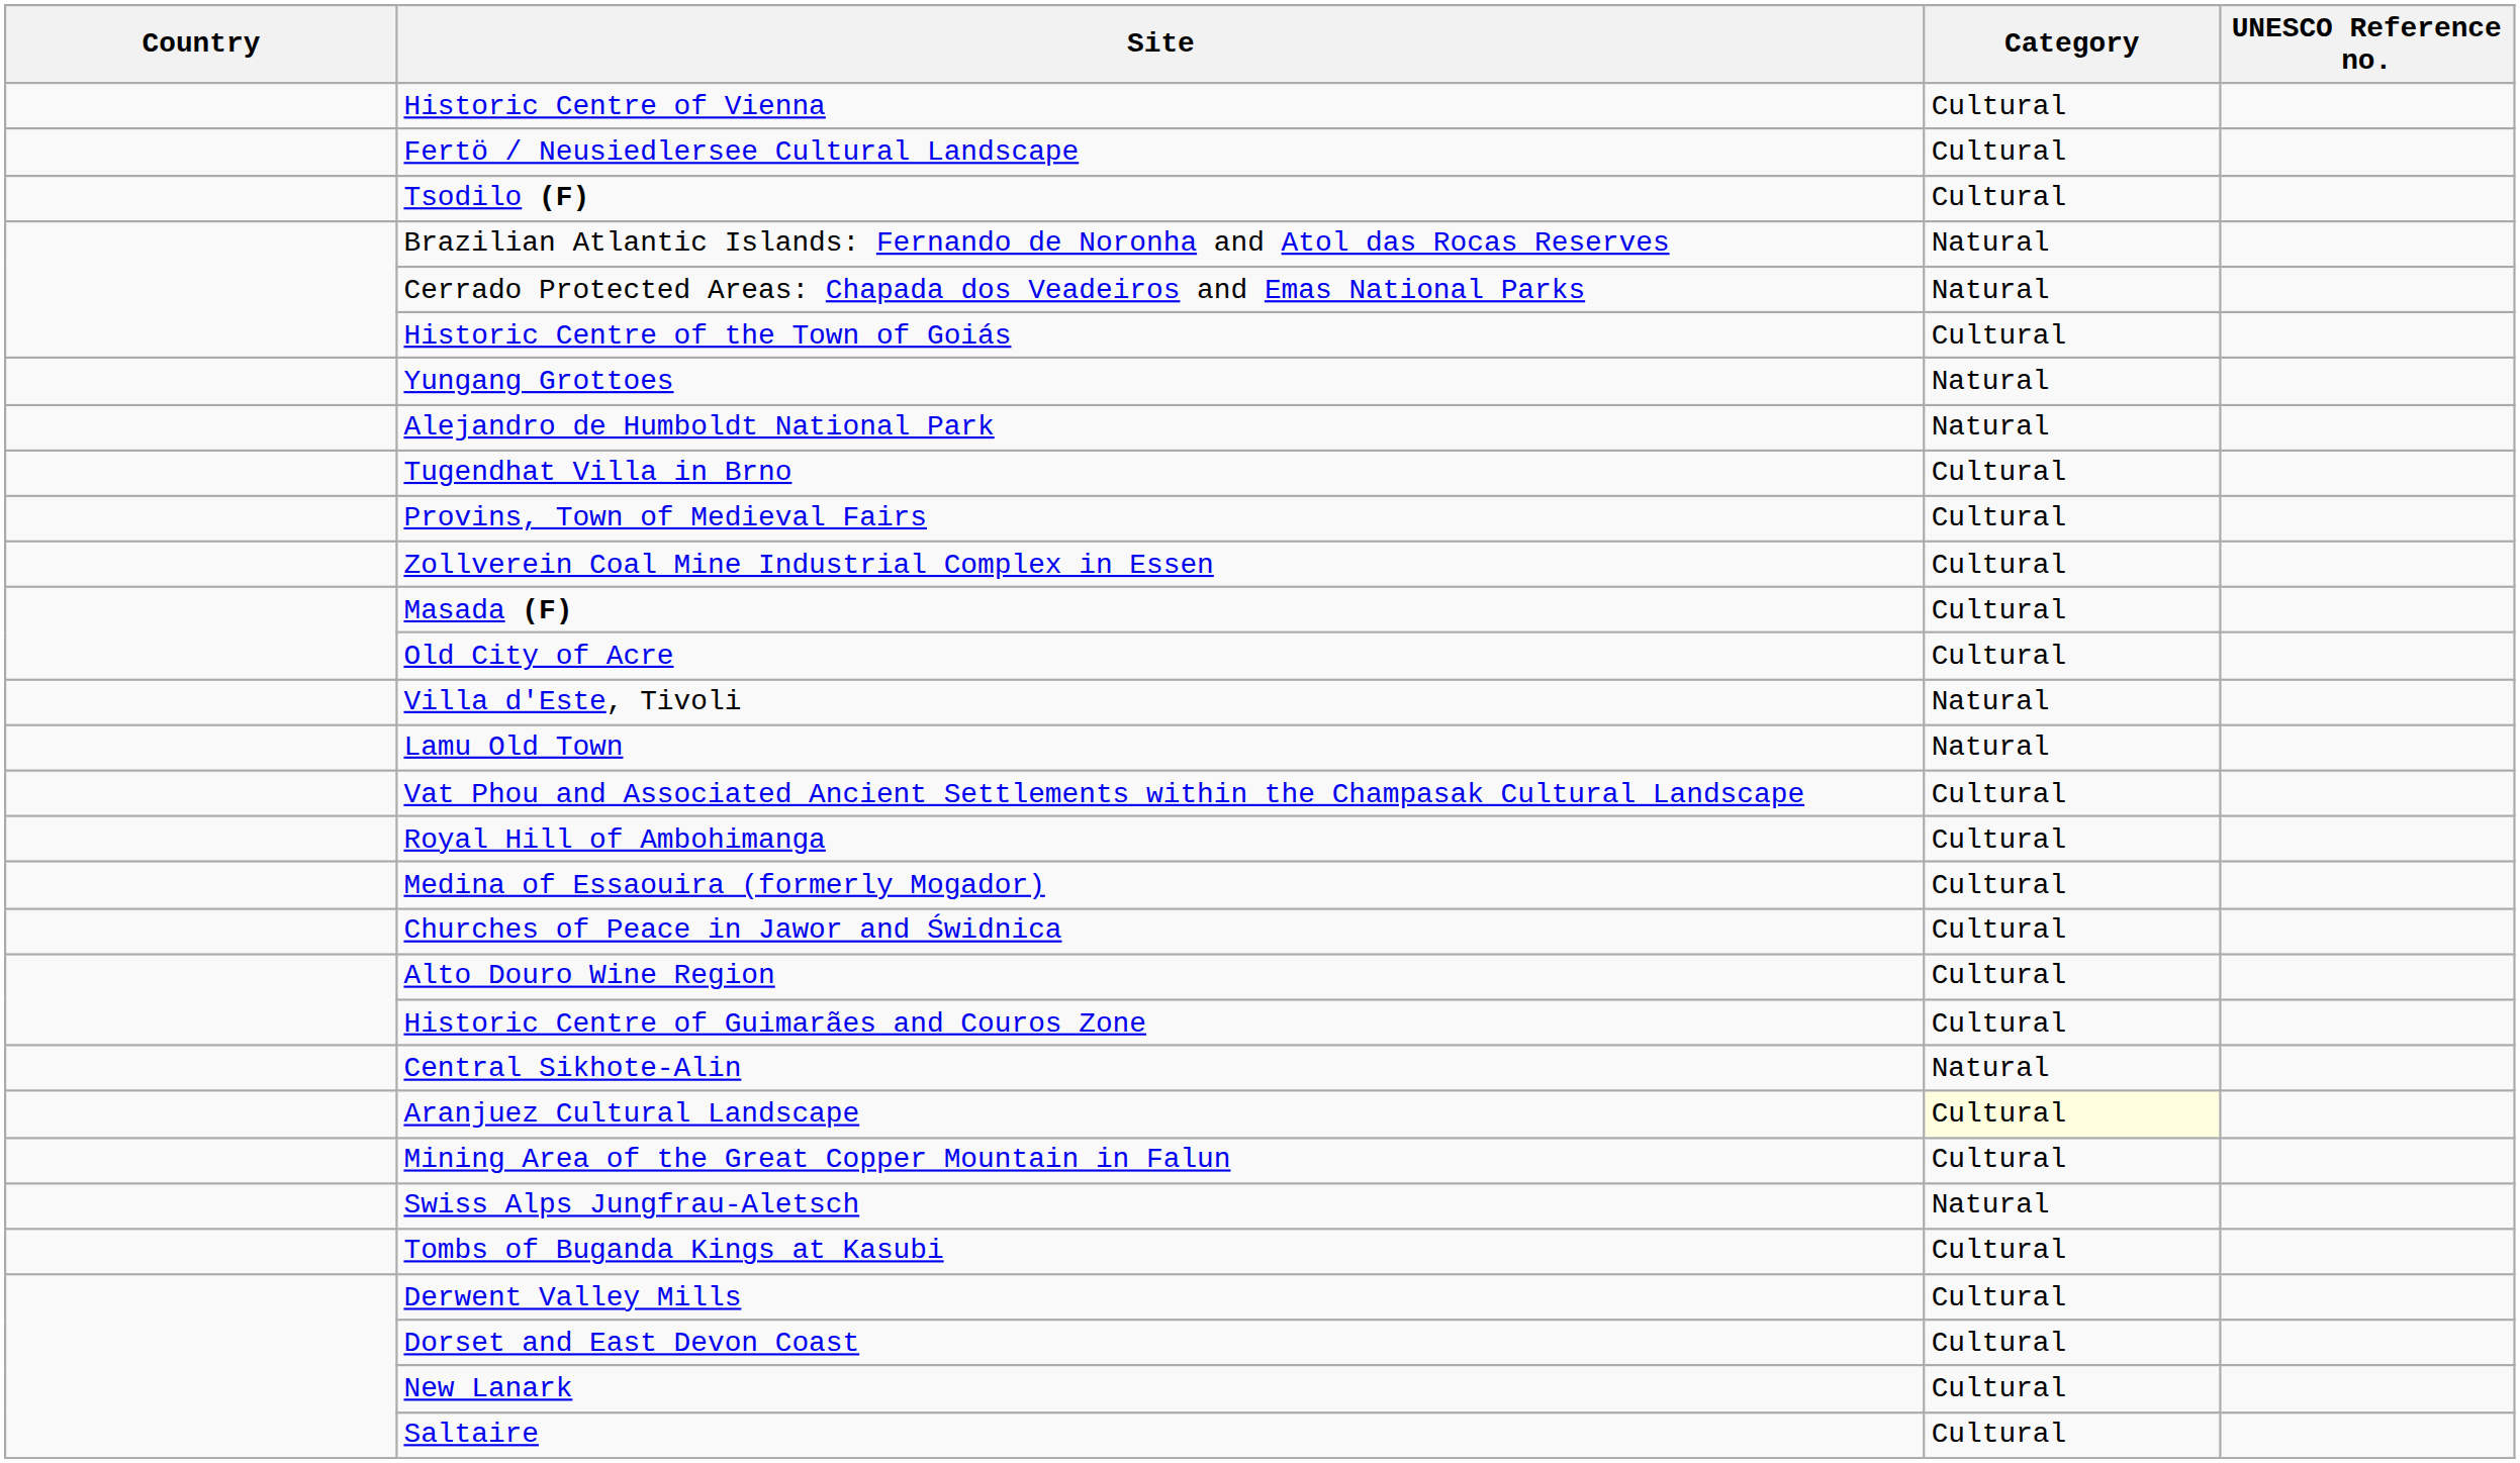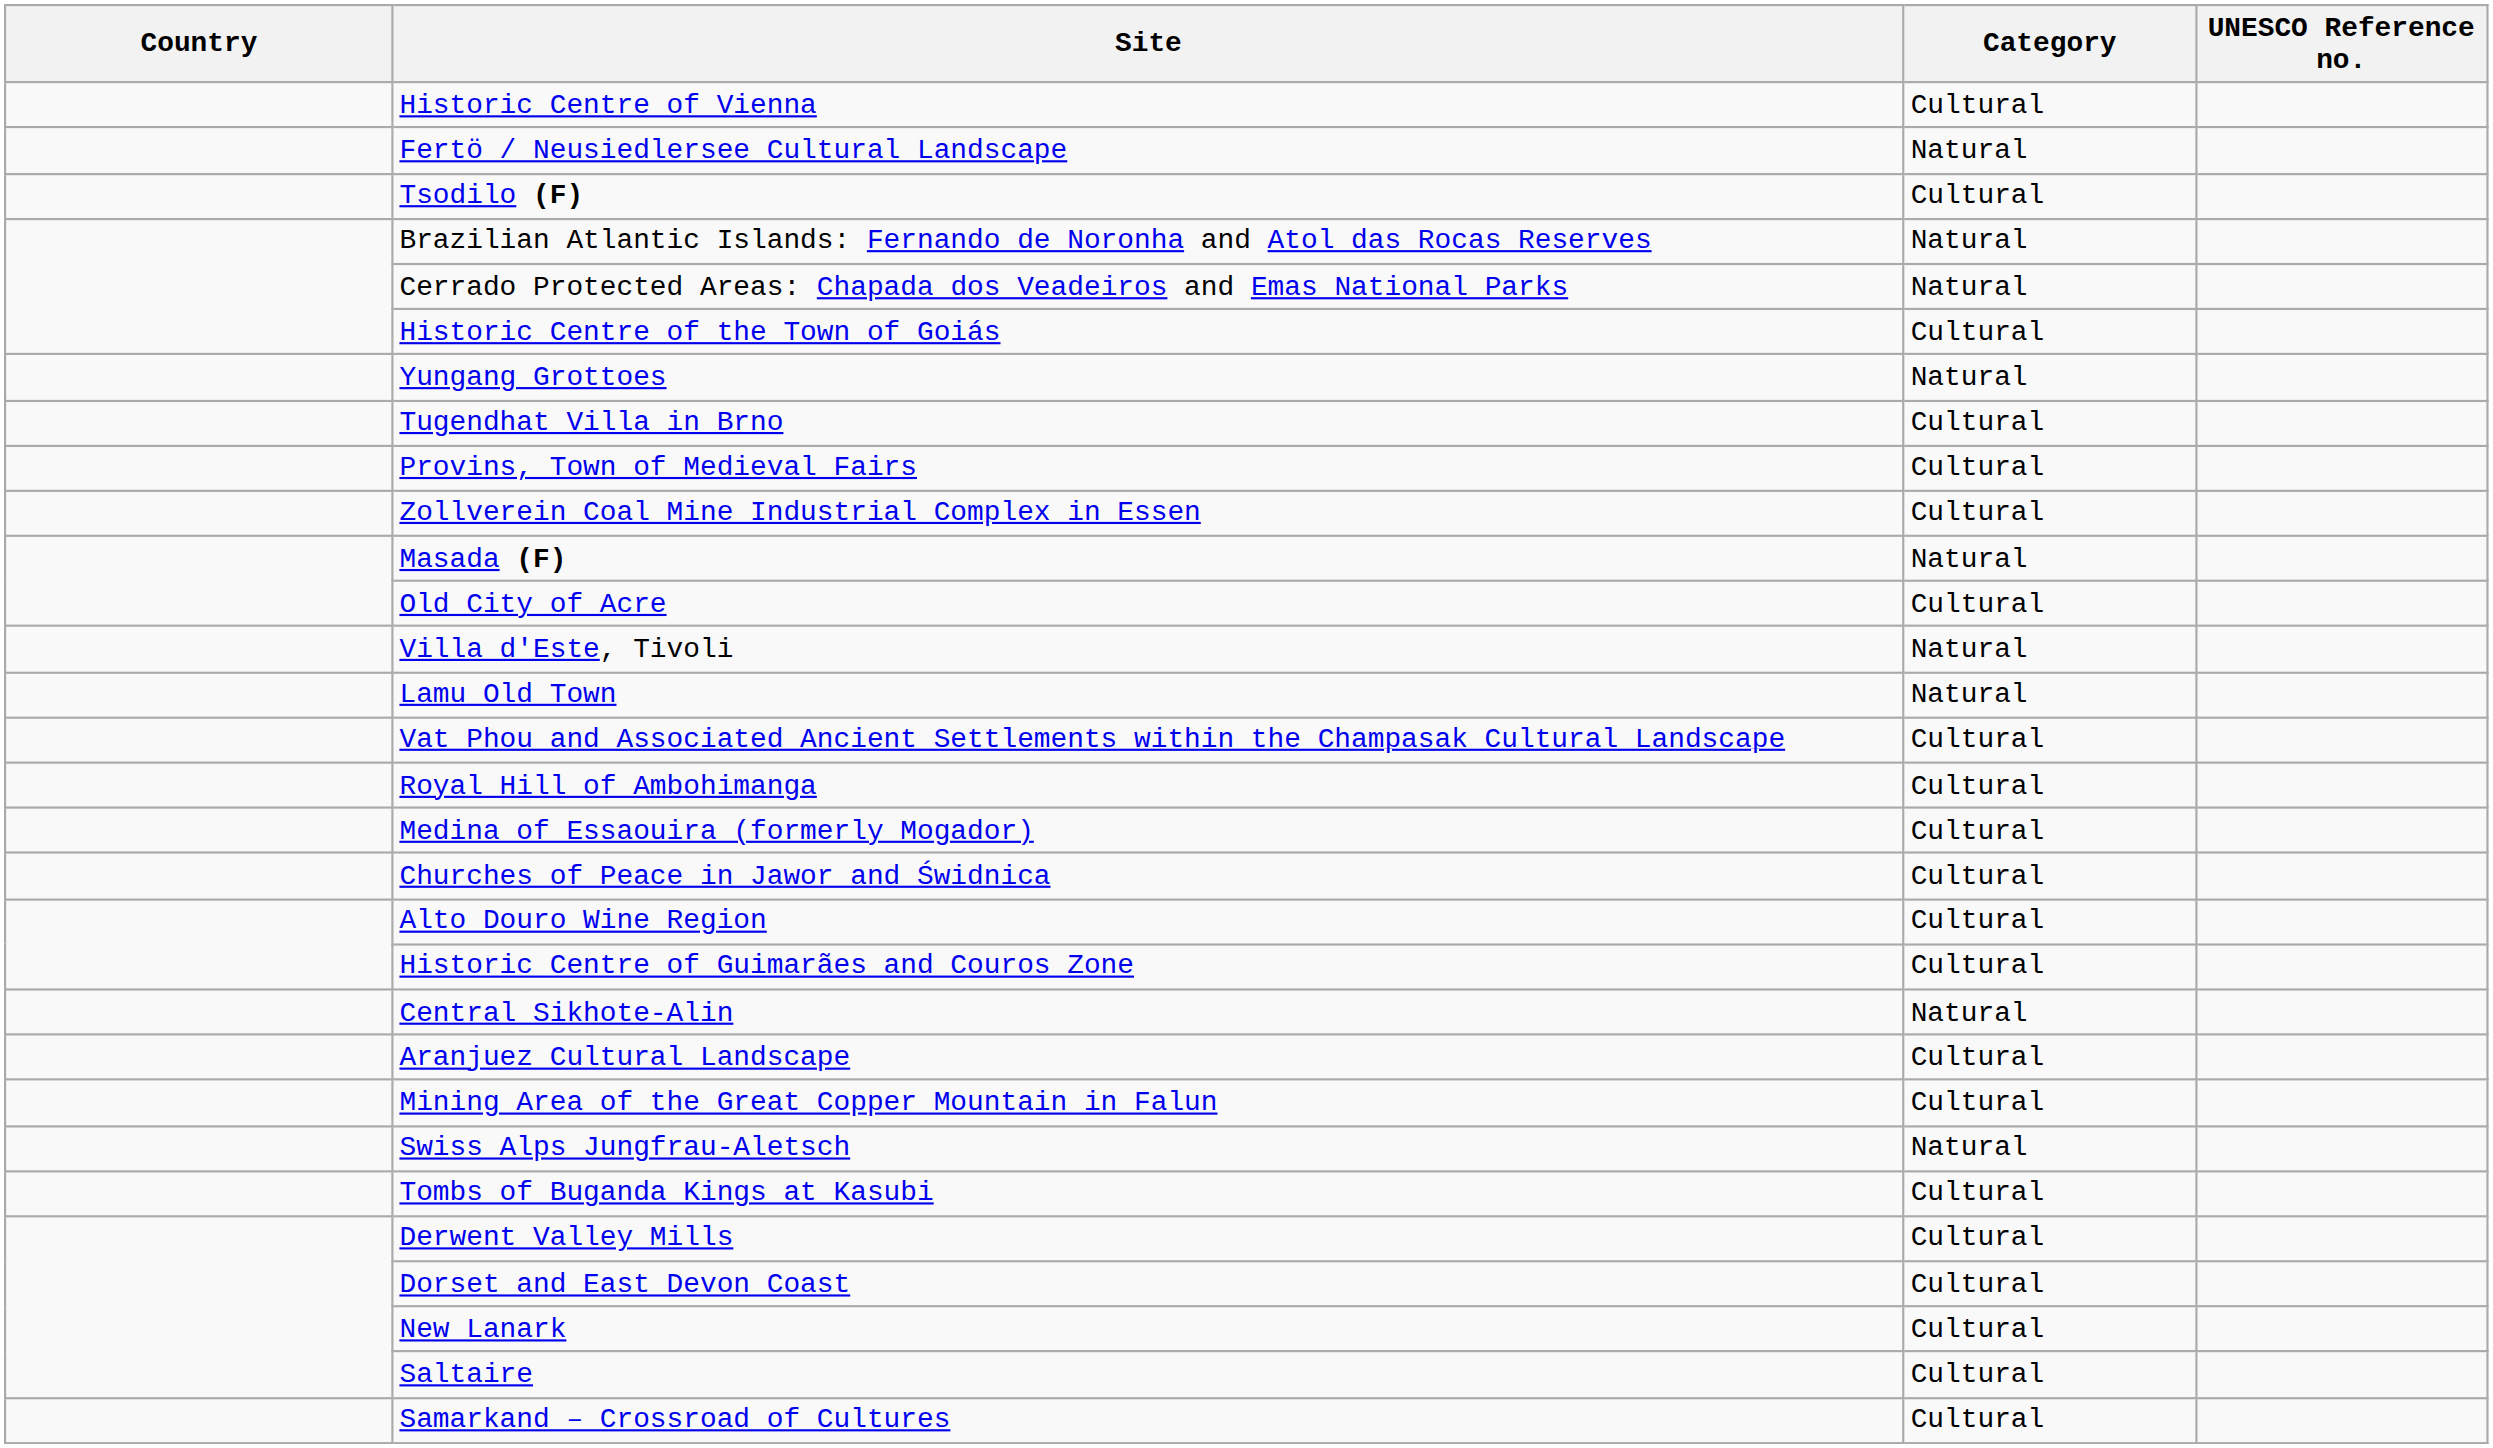Fertö / Neusiedlersee Cultural Landscape | Category: Cultural -> Natural
- row: Alejandro de Humboldt National Park | Natural
Masada (F) | Category: Cultural -> Natural
Aranjuez Cultural Landscape | Category: lightyellow background -> no background
+ row: Samarkand – Crossroad of Cultures | Cultural
